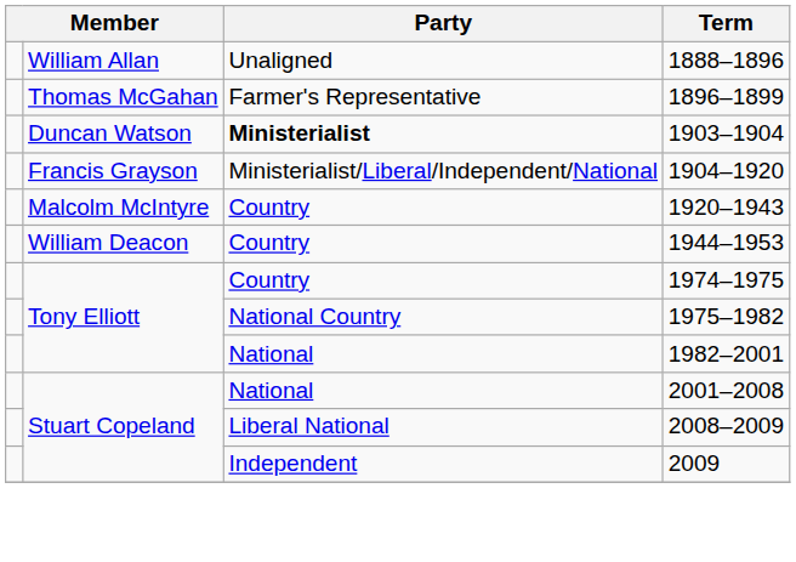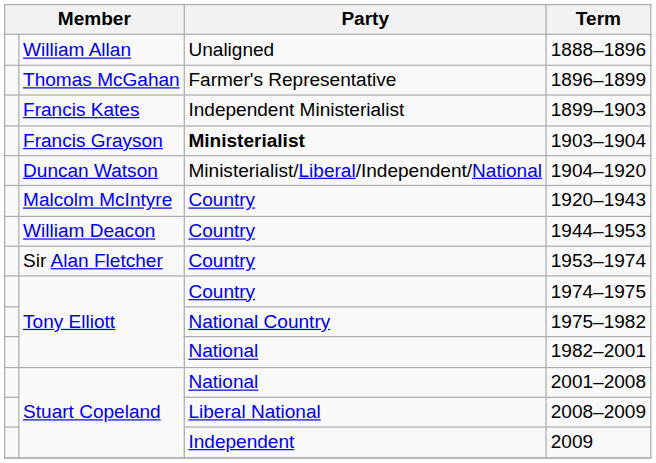+ row: Francis Kates | Independent Ministerialist | 1899–1903
1903–1904 | column 2: Duncan Watson -> Francis Grayson
1904–1920 | column 2: Francis Grayson -> Duncan Watson
+ row: Sir Alan Fletcher | Country | 1953–1974
